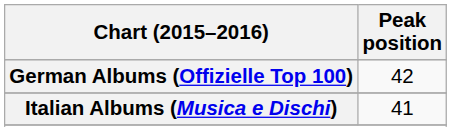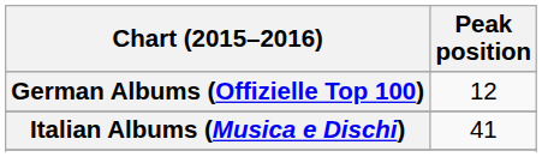German Albums (Offizielle Top 100) | Peak position: 42 -> 12
